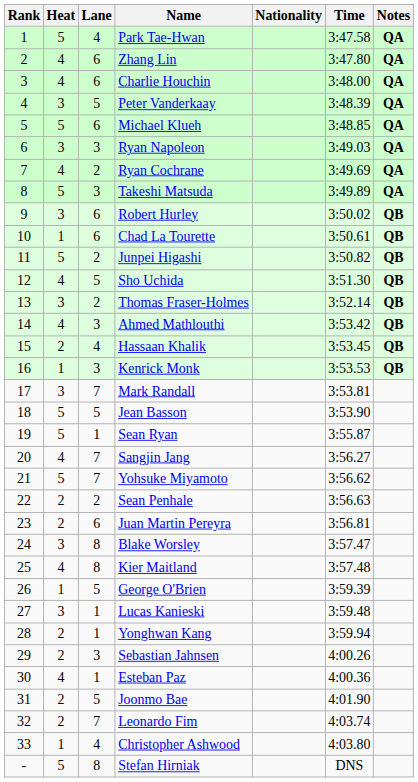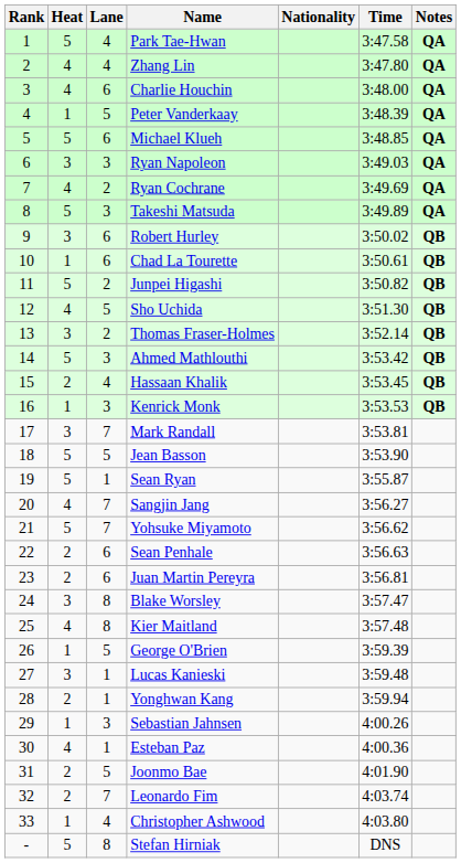Zhang Lin | Lane: 6 -> 4
Peter Vanderkaay | Heat: 3 -> 1
Ahmed Mathlouthi | Heat: 4 -> 5
Sean Penhale | Lane: 2 -> 6
Sebastian Jahnsen | Heat: 2 -> 1
